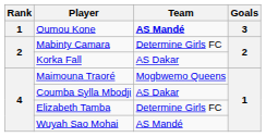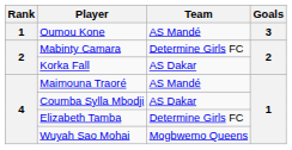Oumou Kone | Team: bold -> normal
Maimouna Traoré | Team: Mogbwemo Queens -> AS Mandé
Wuyah Sao Mohai | Team: AS Mandé -> Mogbwemo Queens
